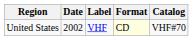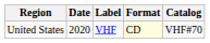United States | Date: 2002 -> 2020
